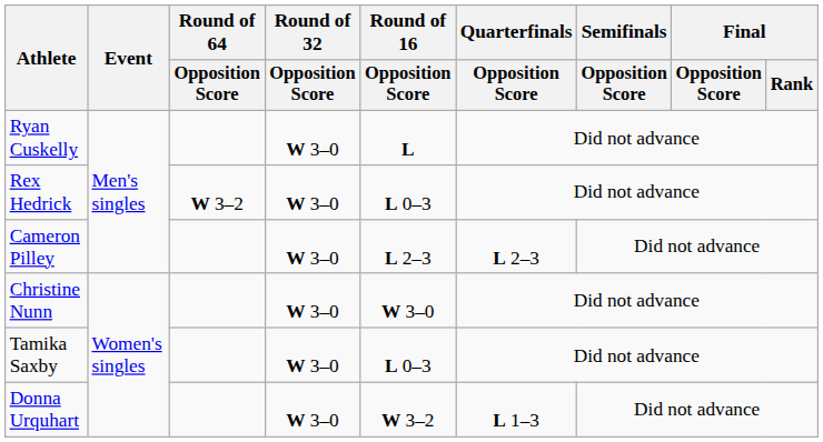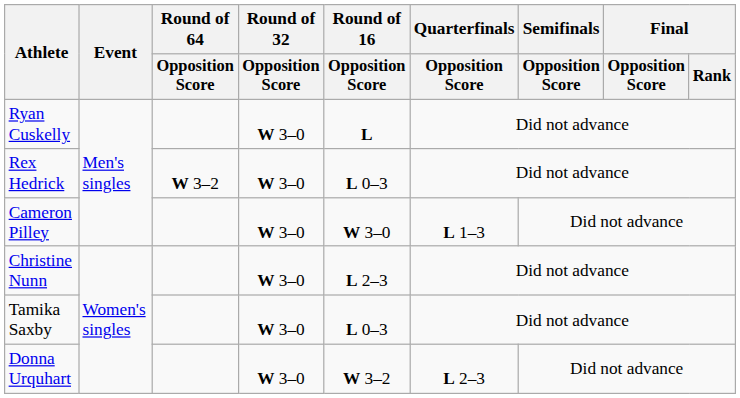Cameron Pilley | Round of 16 / Opposition Score: L 2–3 -> W 3–0
Cameron Pilley | Quarterfinals / Opposition Score: L 2–3 -> L 1–3
Christine Nunn | Round of 16 / Opposition Score: W 3–0 -> L 2–3
Donna Urquhart | Quarterfinals / Opposition Score: L 1–3 -> L 2–3
